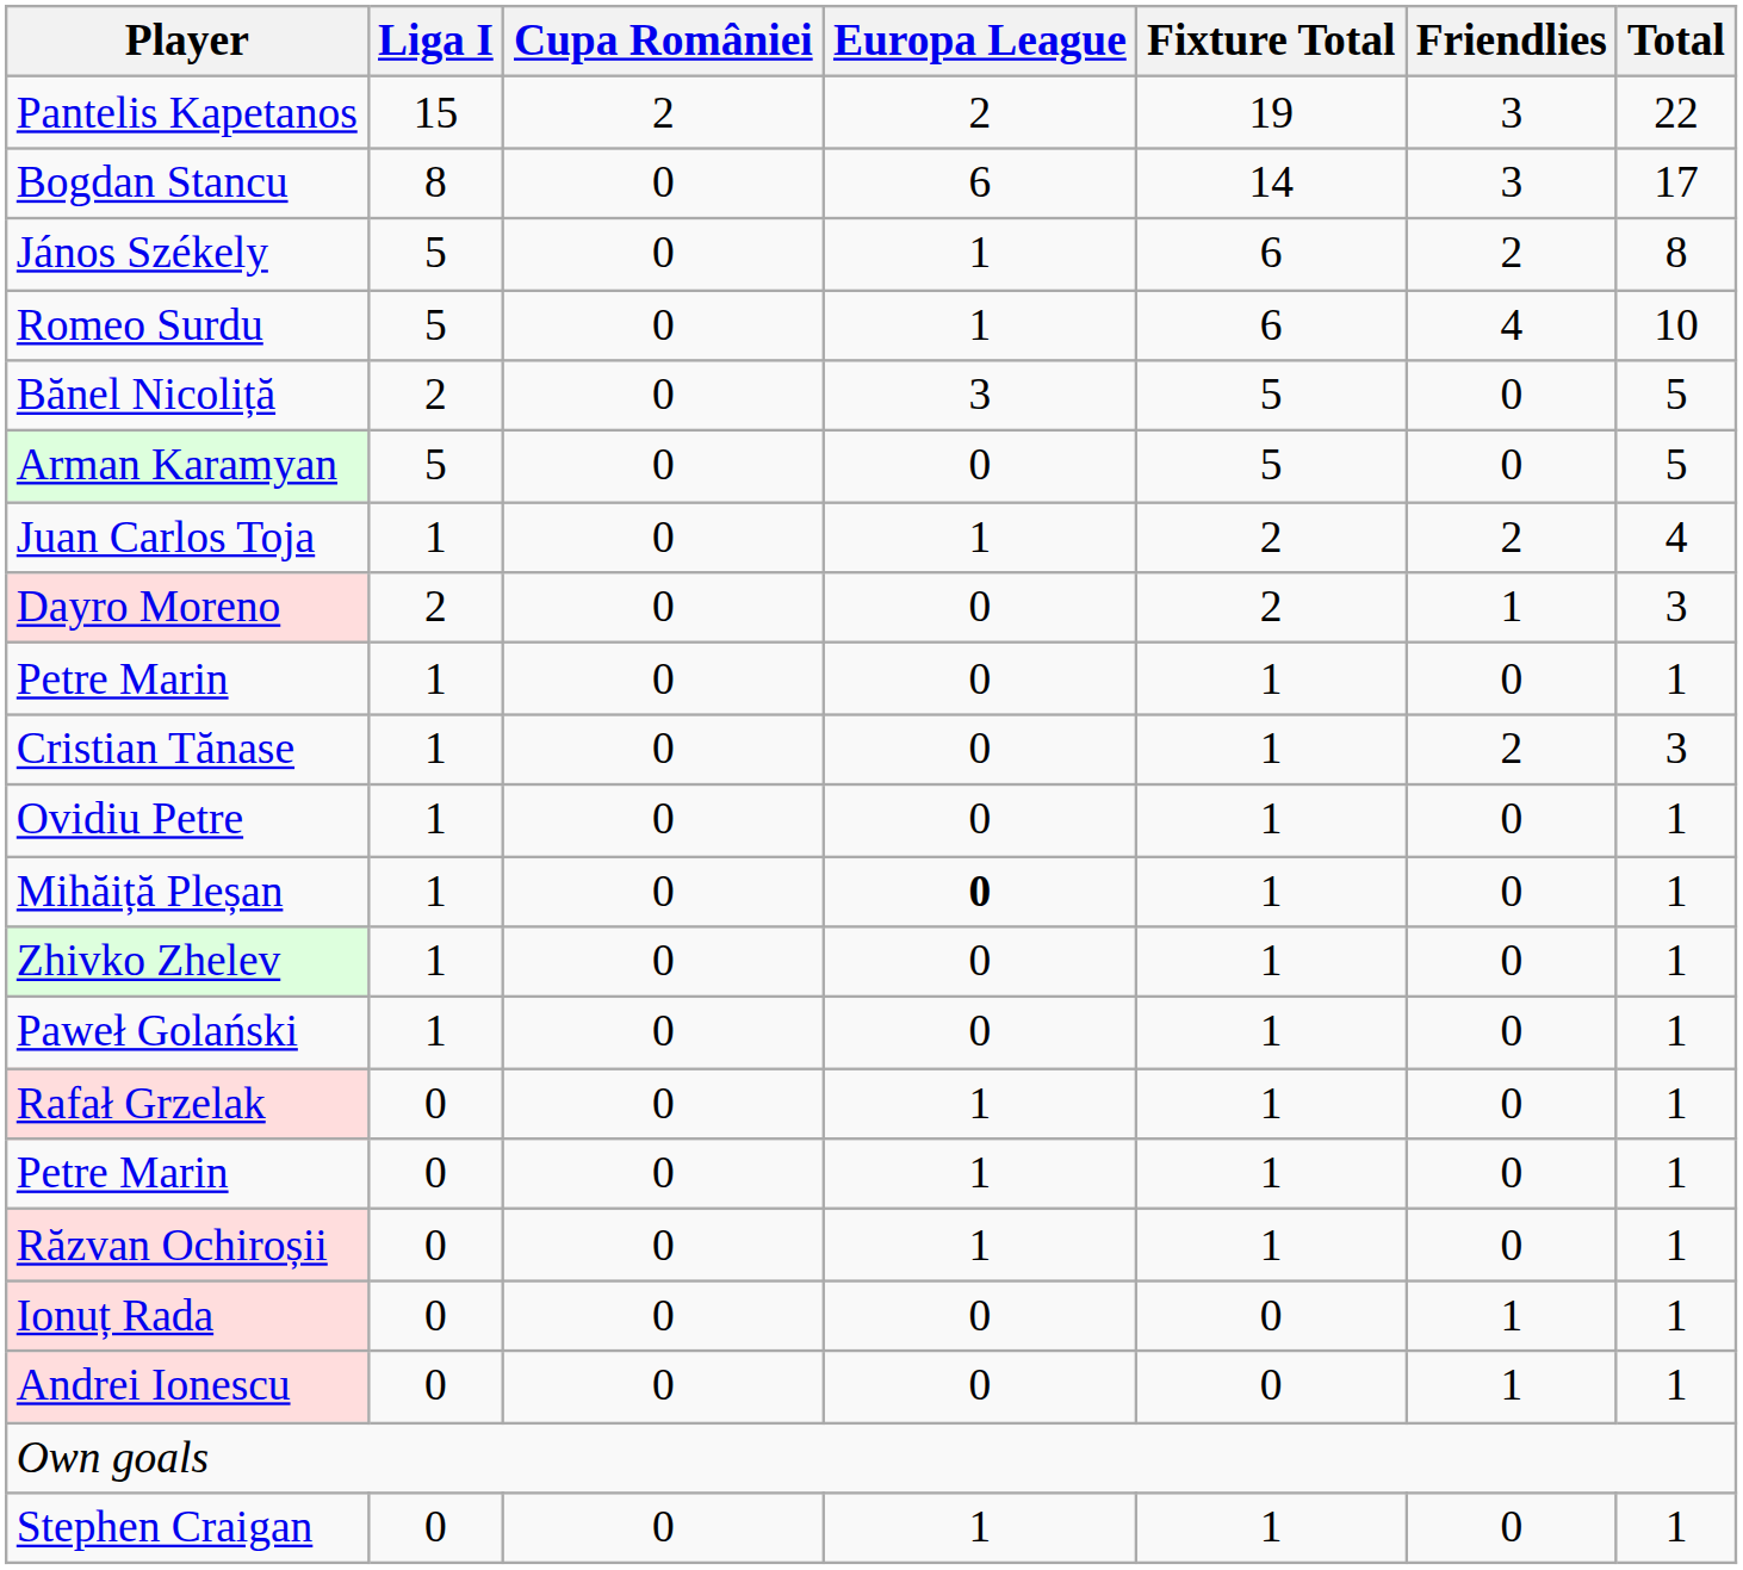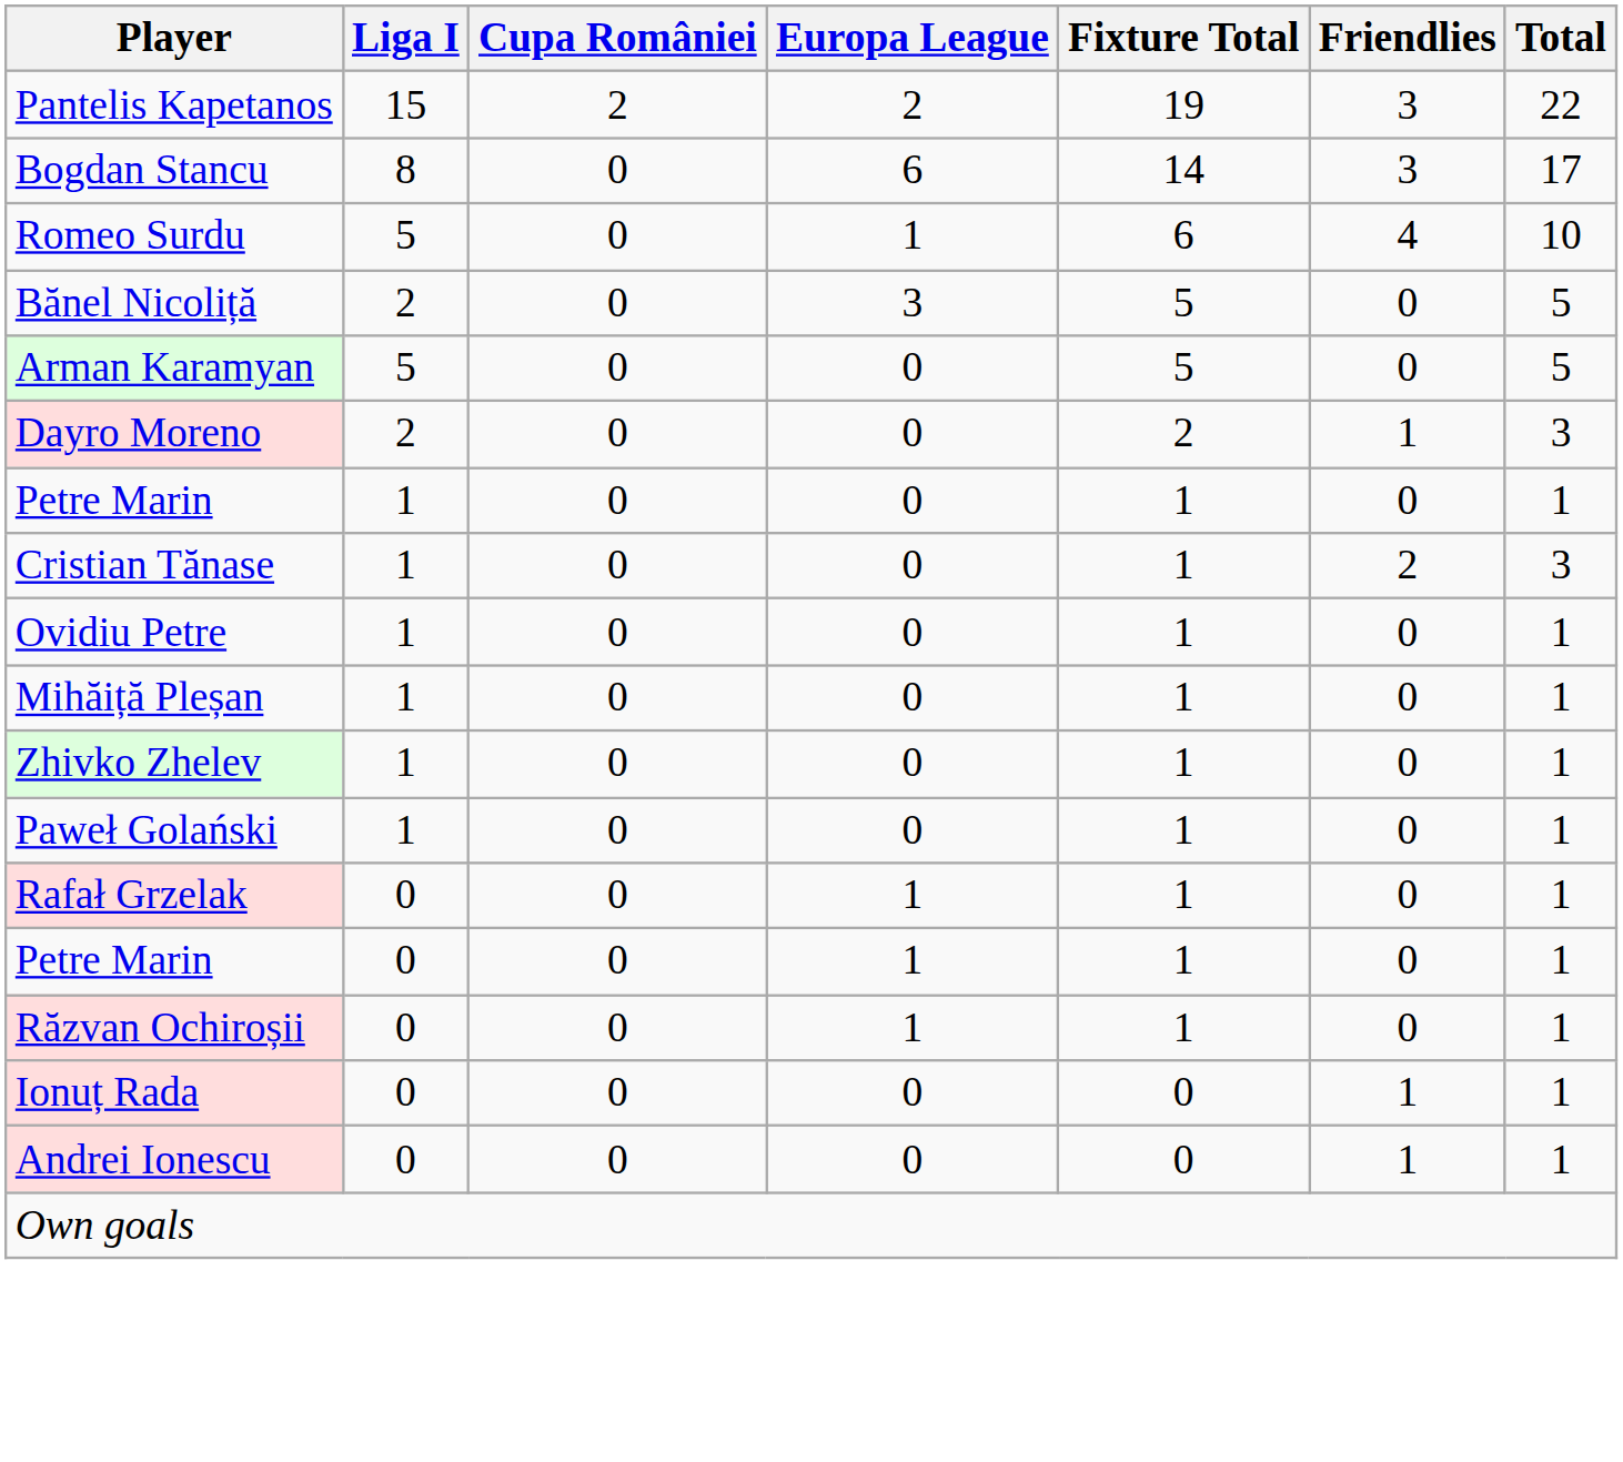- row: János Székely | 5 | 0 | 1 | 6 | 2 | 8
- row: Juan Carlos Toja | 1 | 0 | 1 | 2 | 2 | 4
Mihăiță Pleșan | Europa League: bold -> normal
- row: Stephen Craigan | 0 | 0 | 1 | 1 | 0 | 1
